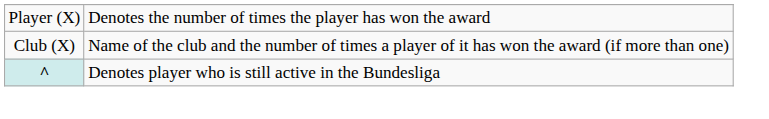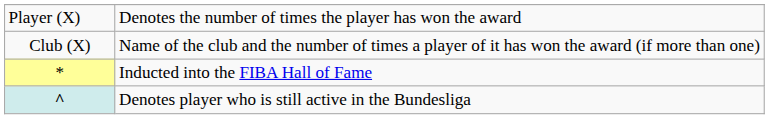+ row: * | Inducted into the FIBA Hall of Fame
